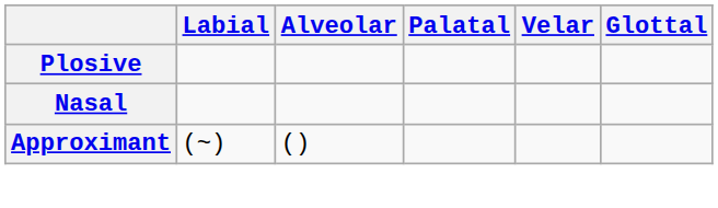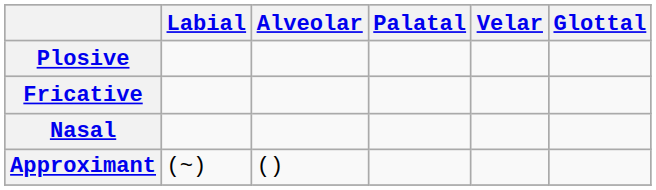+ row: Fricative
